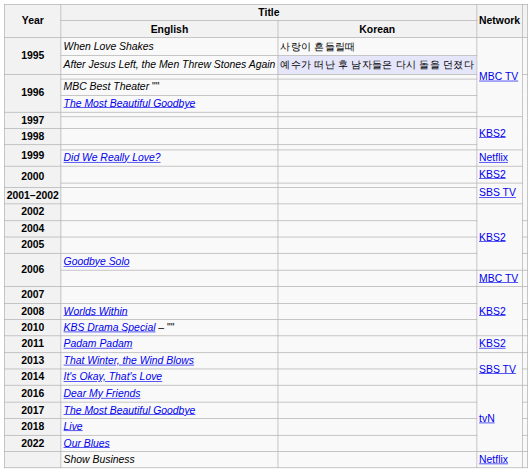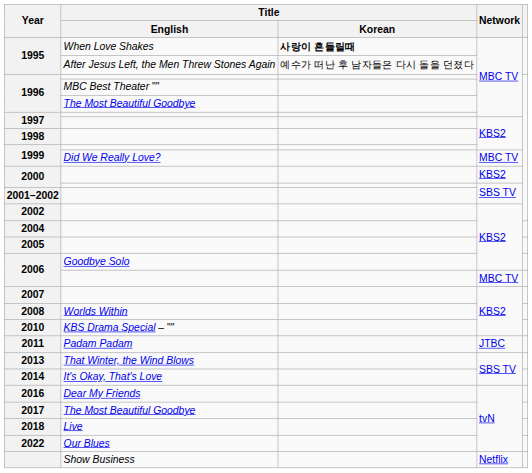1995 / When Love Shakes | Title / Korean: normal -> bold
1995 / After Jesus Left, the Men Threw Stones Again | Title / Korean: lavender background -> no background
1999 / Did We Really Love? | Network: Netflix -> MBC TV
2011 | Network: KBS2 -> JTBC
